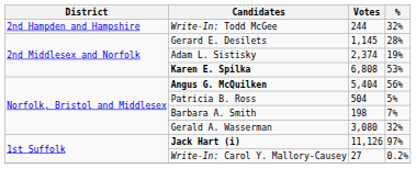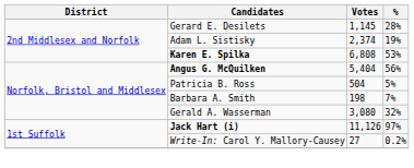- row: 2nd Hampden and Hampshire | Write-In: Todd McGee | 244 | 32%
